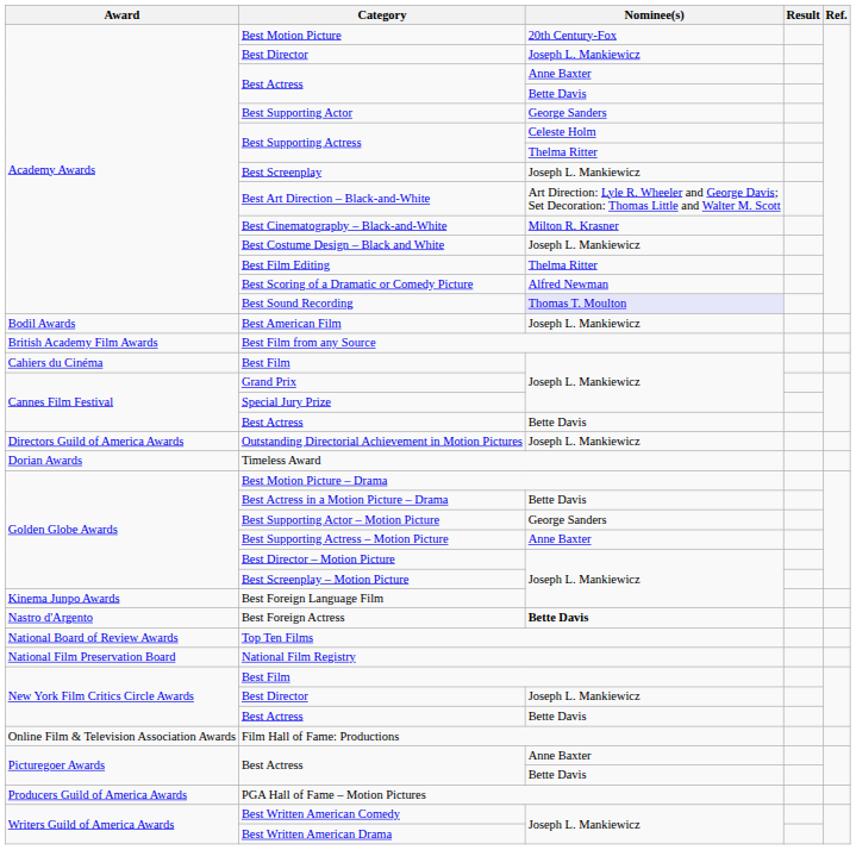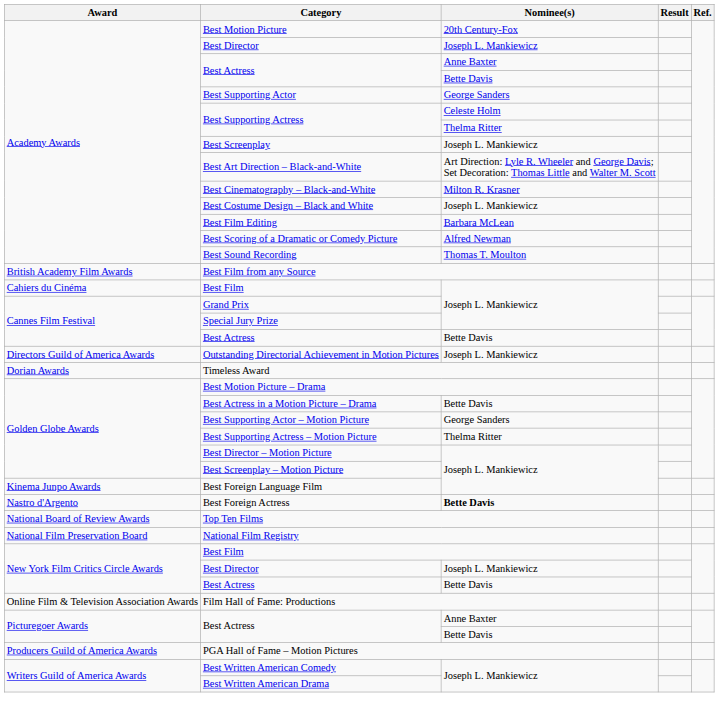Best Film Editing | Nominee(s): Thelma Ritter -> Barbara McLean
Best Sound Recording | Nominee(s): lavender background -> no background
- row: Bodil Awards | Best American Film | Joseph L. Mankiewicz
Best Supporting Actress – Motion Picture | Nominee(s): Anne Baxter -> Thelma Ritter
